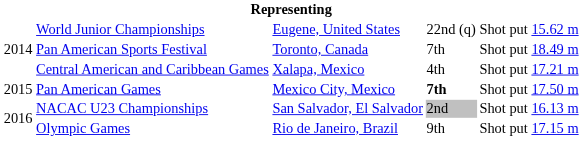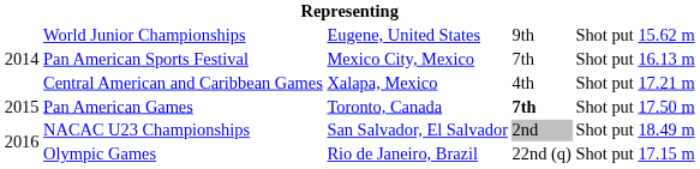World Junior Championships | column 4: 22nd (q) -> 9th
Pan American Sports Festival | column 3: Toronto, Canada -> Mexico City, Mexico
Pan American Sports Festival | column 6: 18.49 m -> 16.13 m
Pan American Games | column 3: Mexico City, Mexico -> Toronto, Canada
NACAC U23 Championships | column 6: 16.13 m -> 18.49 m
Olympic Games | column 4: 9th -> 22nd (q)
